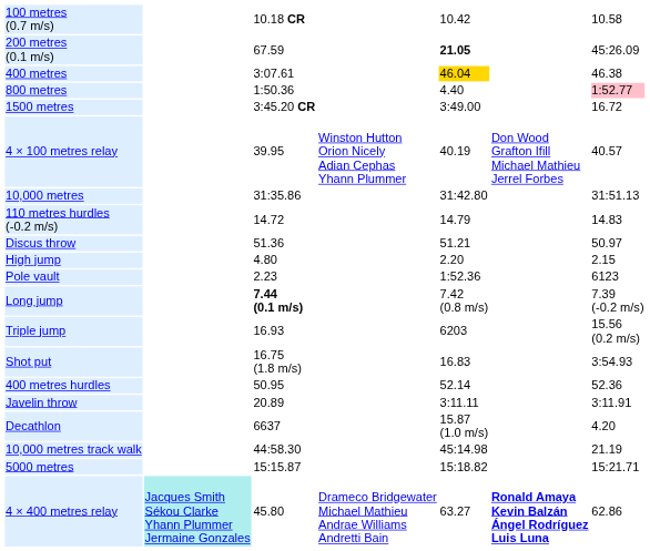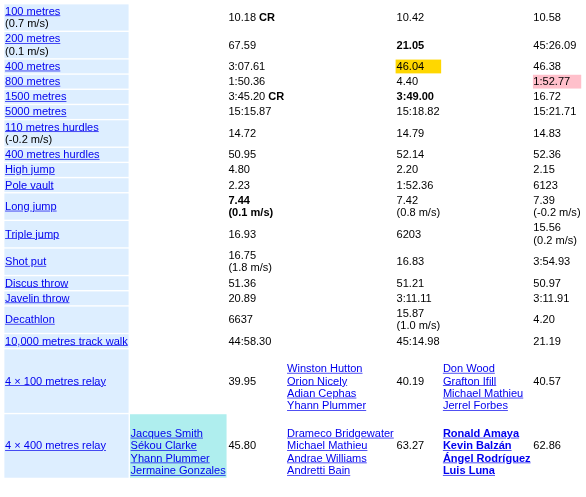1500 metres | column 5: normal -> bold
rows swapped: 5000 metres <-> 4 × 100 metres relay
- row: 10,000 metres | 31:35.86 | 31:42.80 | 31:51.13
rows swapped: 400 metres hurdles <-> Discus throw
